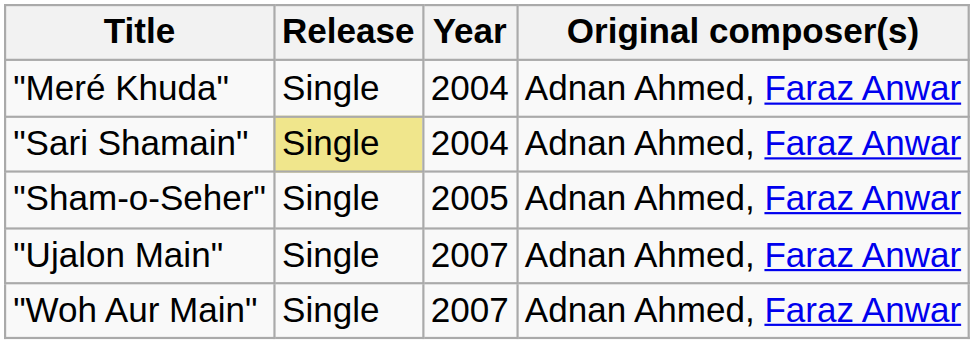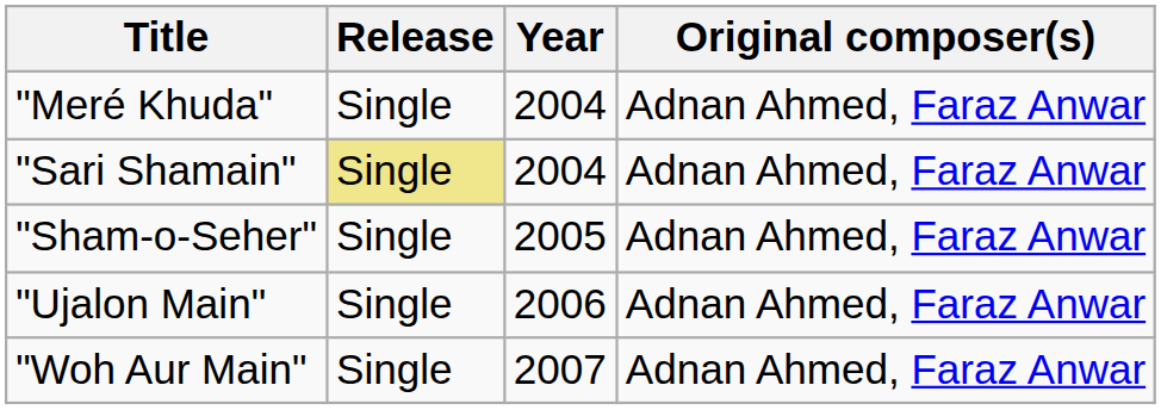"Ujalon Main" | Year: 2007 -> 2006
